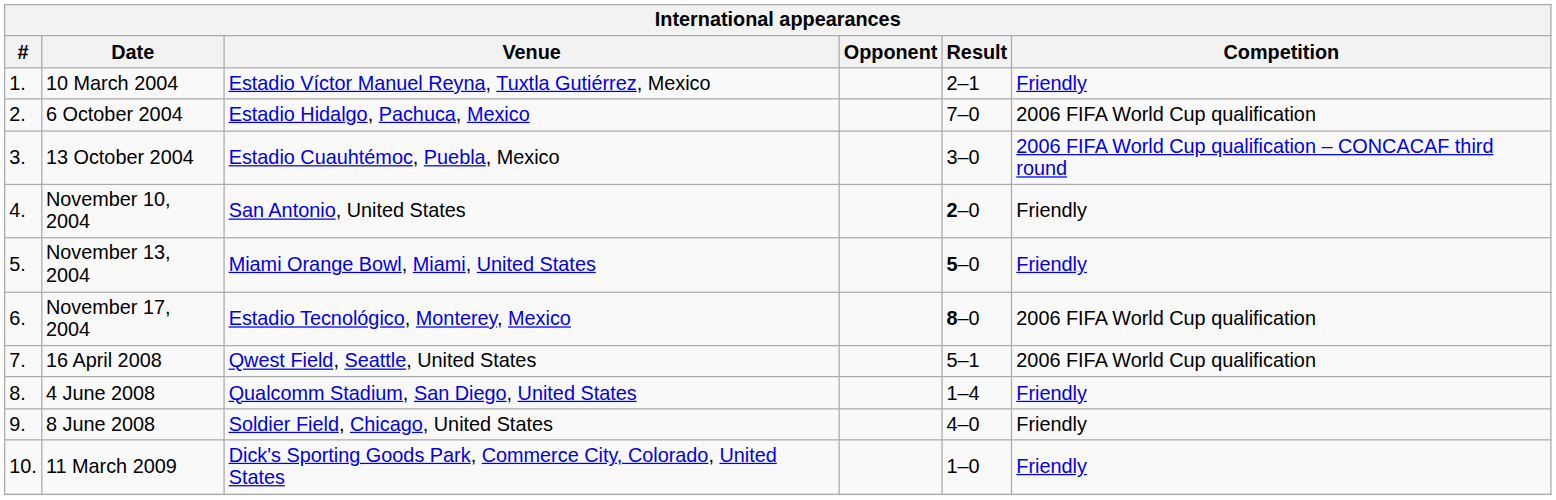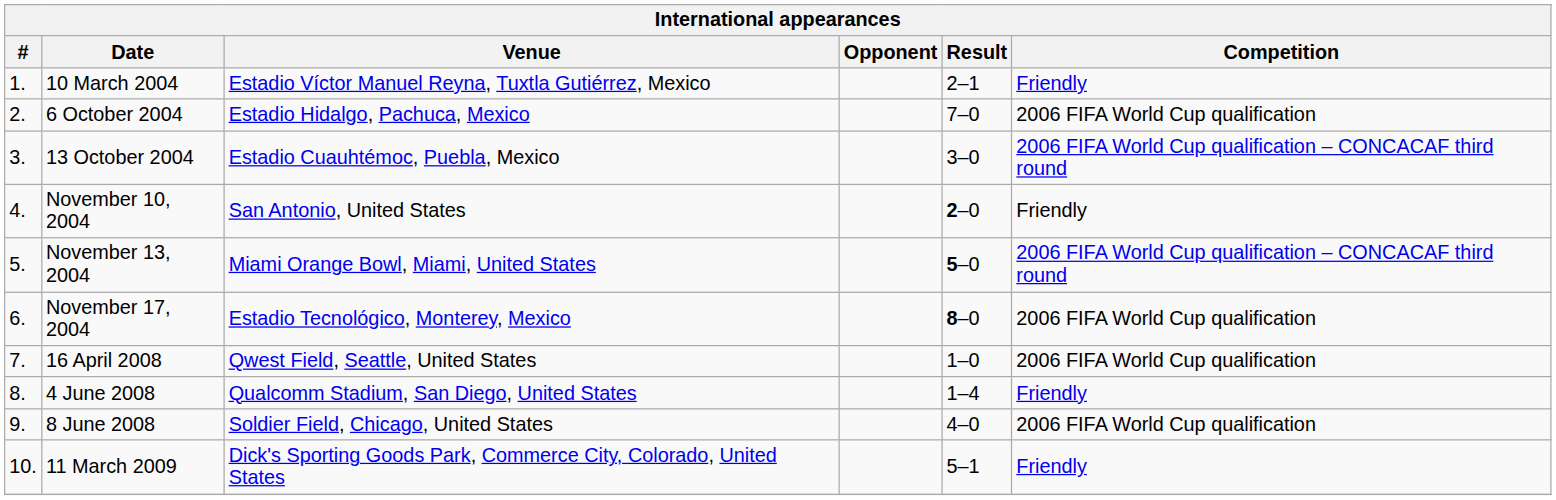November 13, 2004 | Competition: Friendly -> 2006 FIFA World Cup qualification – CONCACAF third round
16 April 2008 | Result: 5–1 -> 1–0
8 June 2008 | Competition: Friendly -> 2006 FIFA World Cup qualification
11 March 2009 | Result: 1–0 -> 5–1
